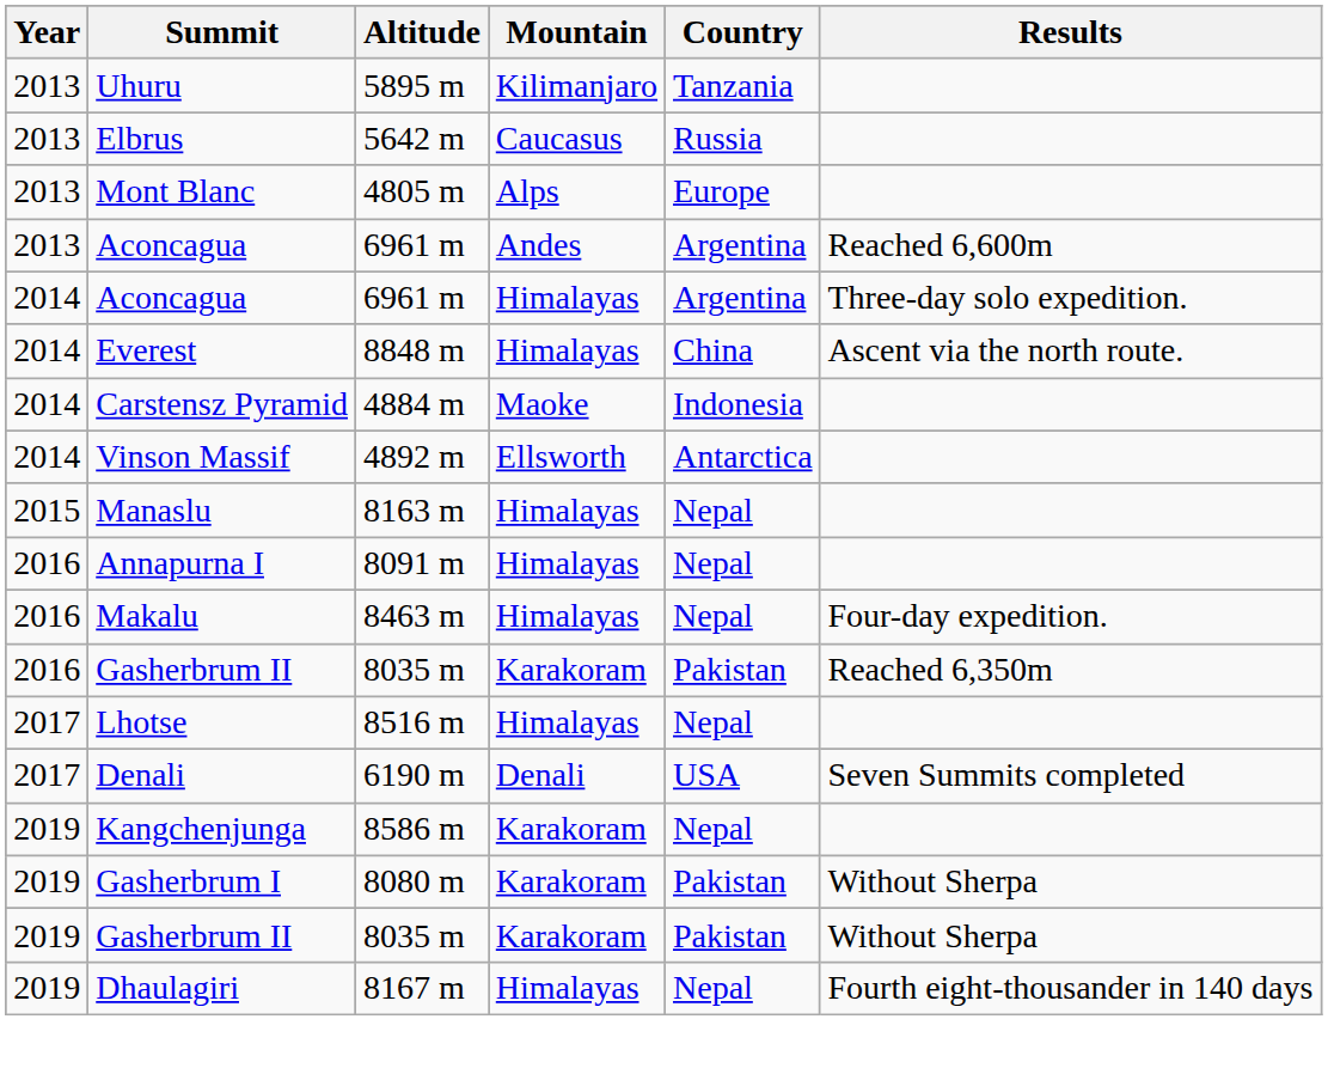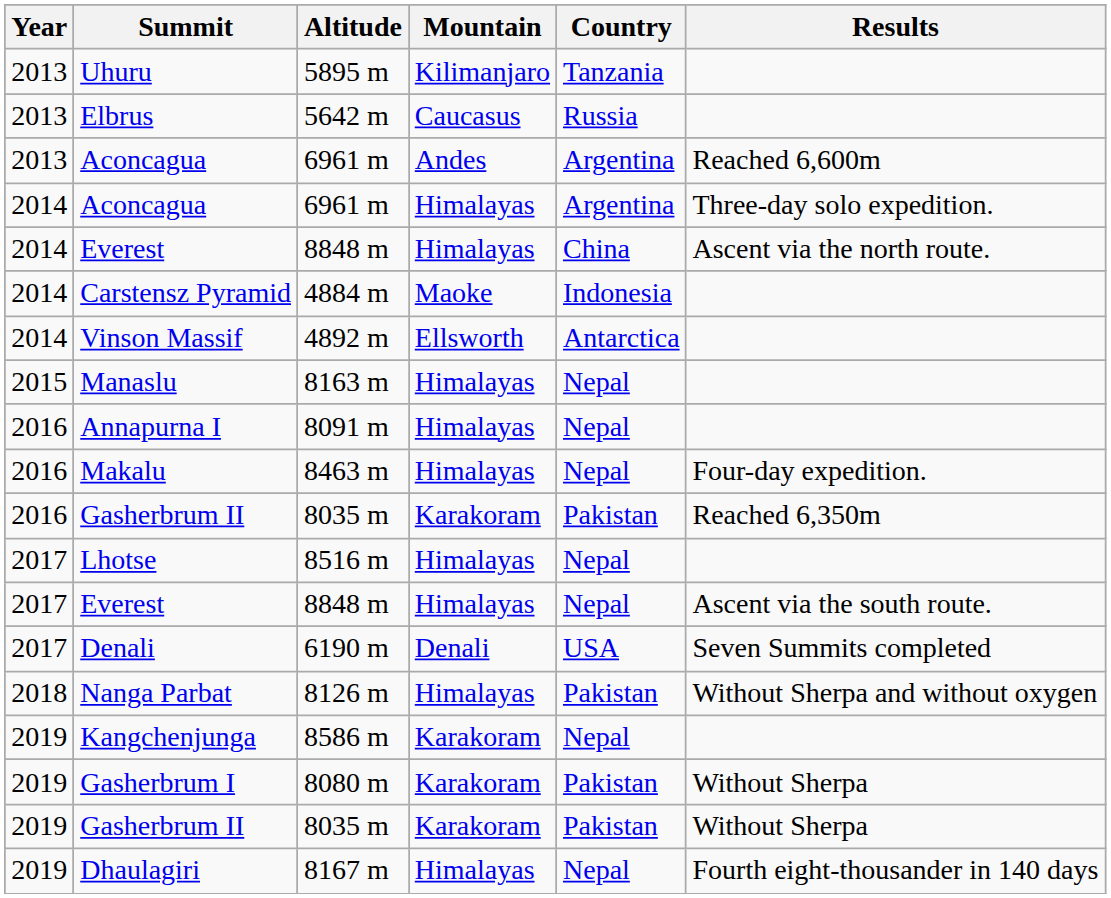- row: 2013 | Mont Blanc | 4805 m | Alps | Europe
+ row: 2017 | Everest | 8848 m | Himalayas | Nepal | Ascent via the south route.
+ row: 2018 | Nanga Parbat | 8126 m | Himalayas | Pakistan | Without Sherpa and without oxygen
